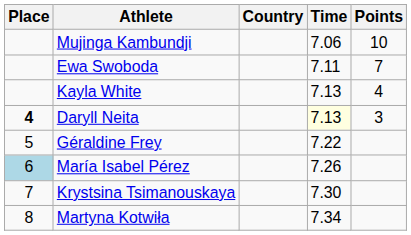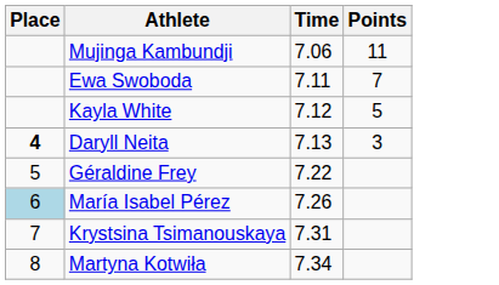- column: Country
Mujinga Kambundji | Points: 10 -> 11
Kayla White | Time: 7.13 -> 7.12
Kayla White | Points: 4 -> 5
Daryll Neita | Time: lightyellow background -> no background
Krystsina Tsimanouskaya | Time: 7.30 -> 7.31
